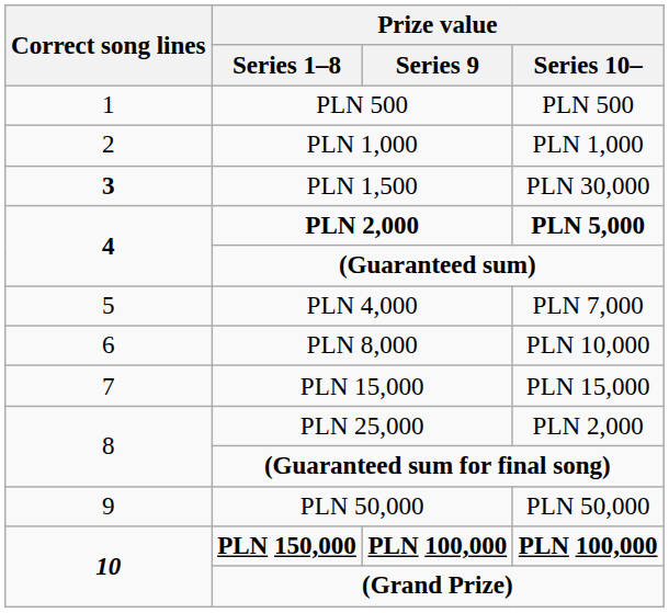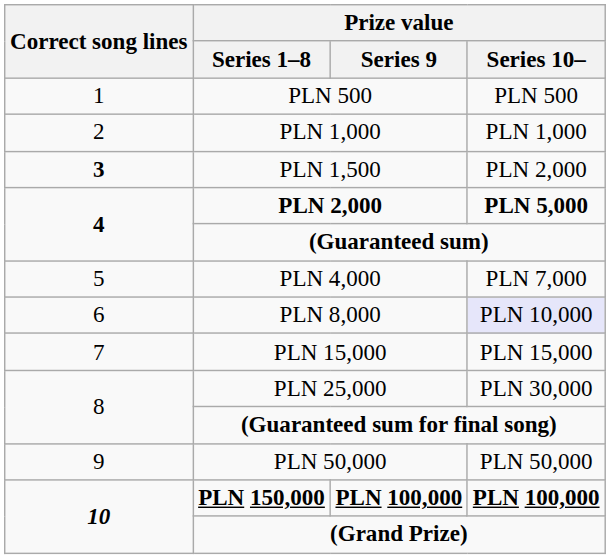PLN 1,500 | Prize value / Series 10–: PLN 30,000 -> PLN 2,000
PLN 8,000 | Prize value / Series 10–: no background -> lavender background
PLN 25,000 | Prize value / Series 10–: PLN 2,000 -> PLN 30,000
